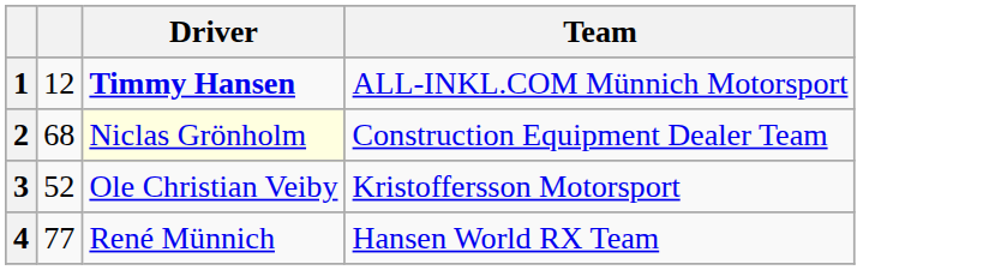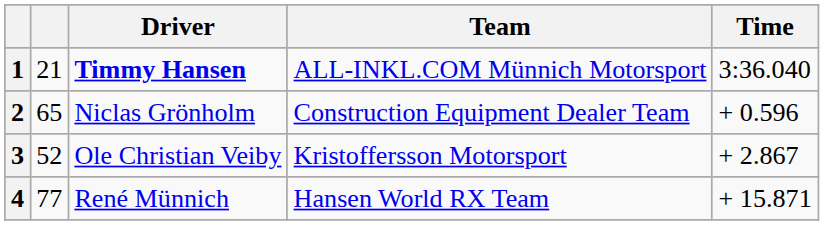+ column: Time | 3:36.040 | + 0.596 | + 2.867 | + 15.871
1 | column 2: 12 -> 21
2 | column 2: 68 -> 65
2 | Driver: lightyellow background -> no background
